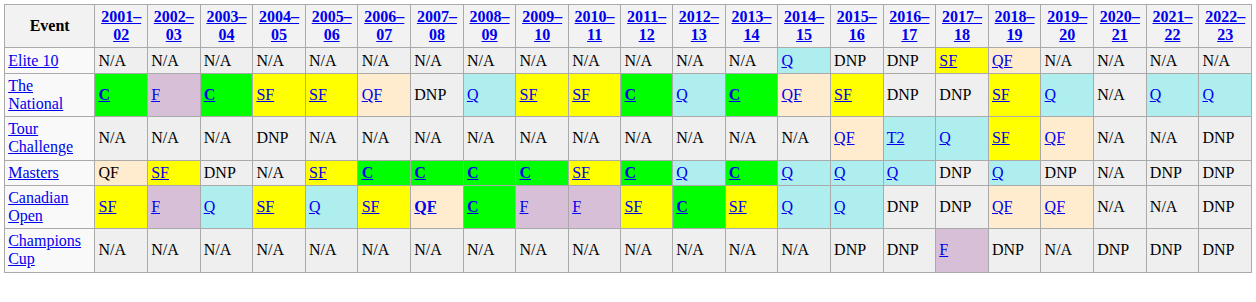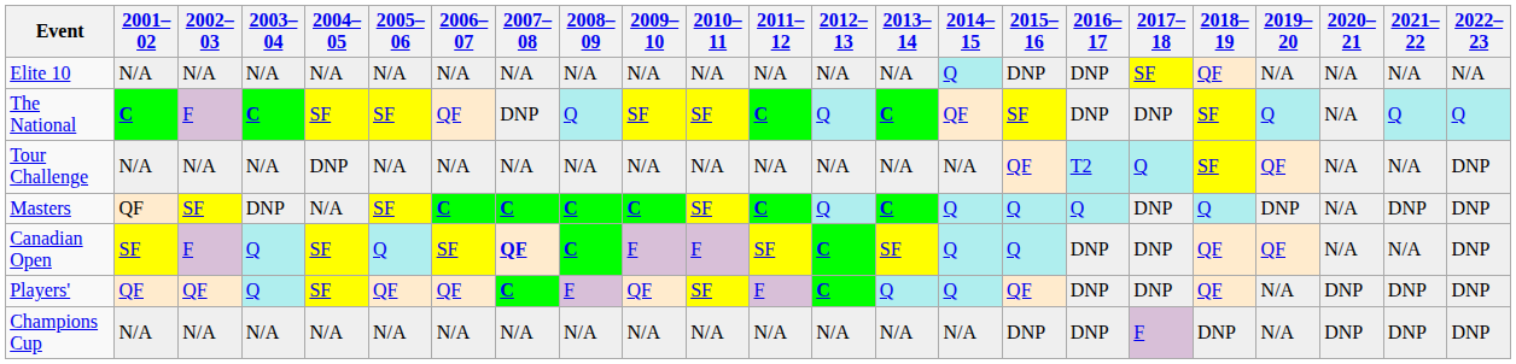+ row: Players' | QF | QF | Q | SF | QF | QF | C | F | QF | SF | F | C | Q | Q | QF | DNP | DNP | QF | N/A | DNP | DNP | DNP
